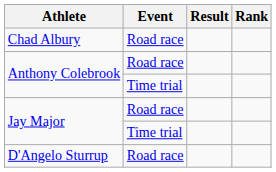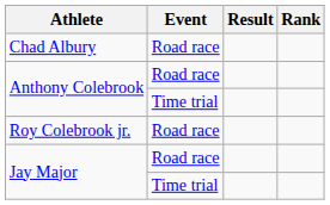+ row: Roy Colebrook jr. | Road race
- row: D'Angelo Sturrup | Road race
